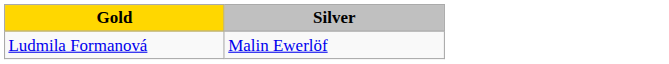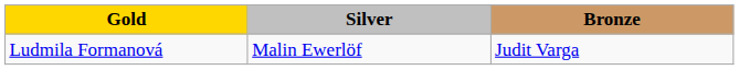+ column: Bronze | Judit Varga
